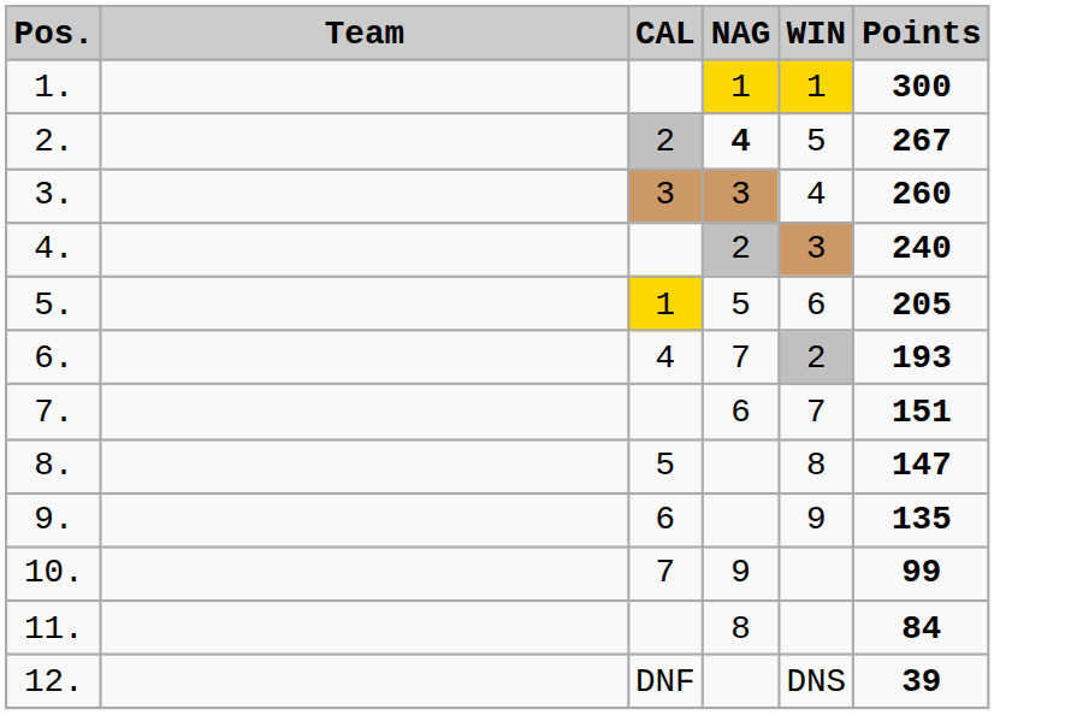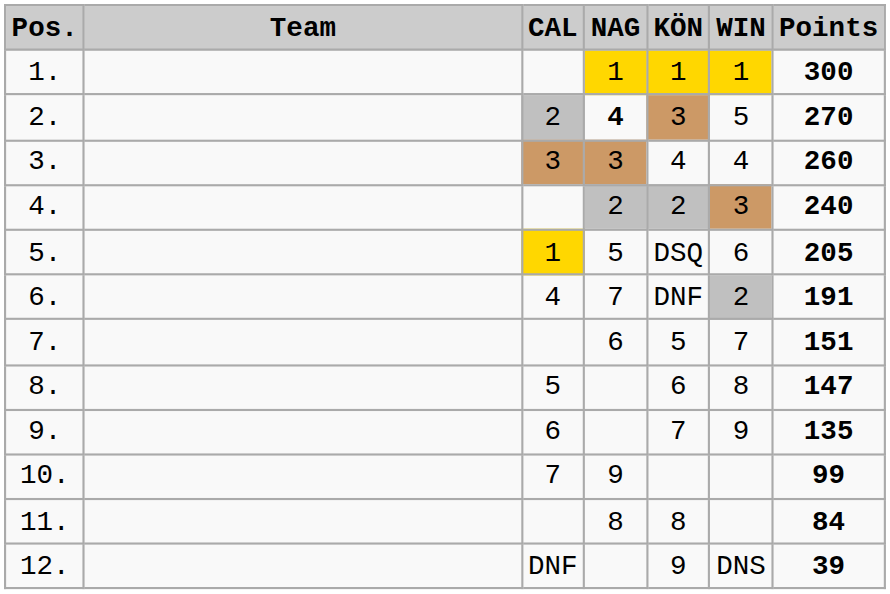+ column: KÖN | 1 | 3 | 4 | 2 | DSQ | DNF | 5 | 6 | 7 | 8 | 9
2. | Points: 267 -> 270
6. | Points: 193 -> 191
